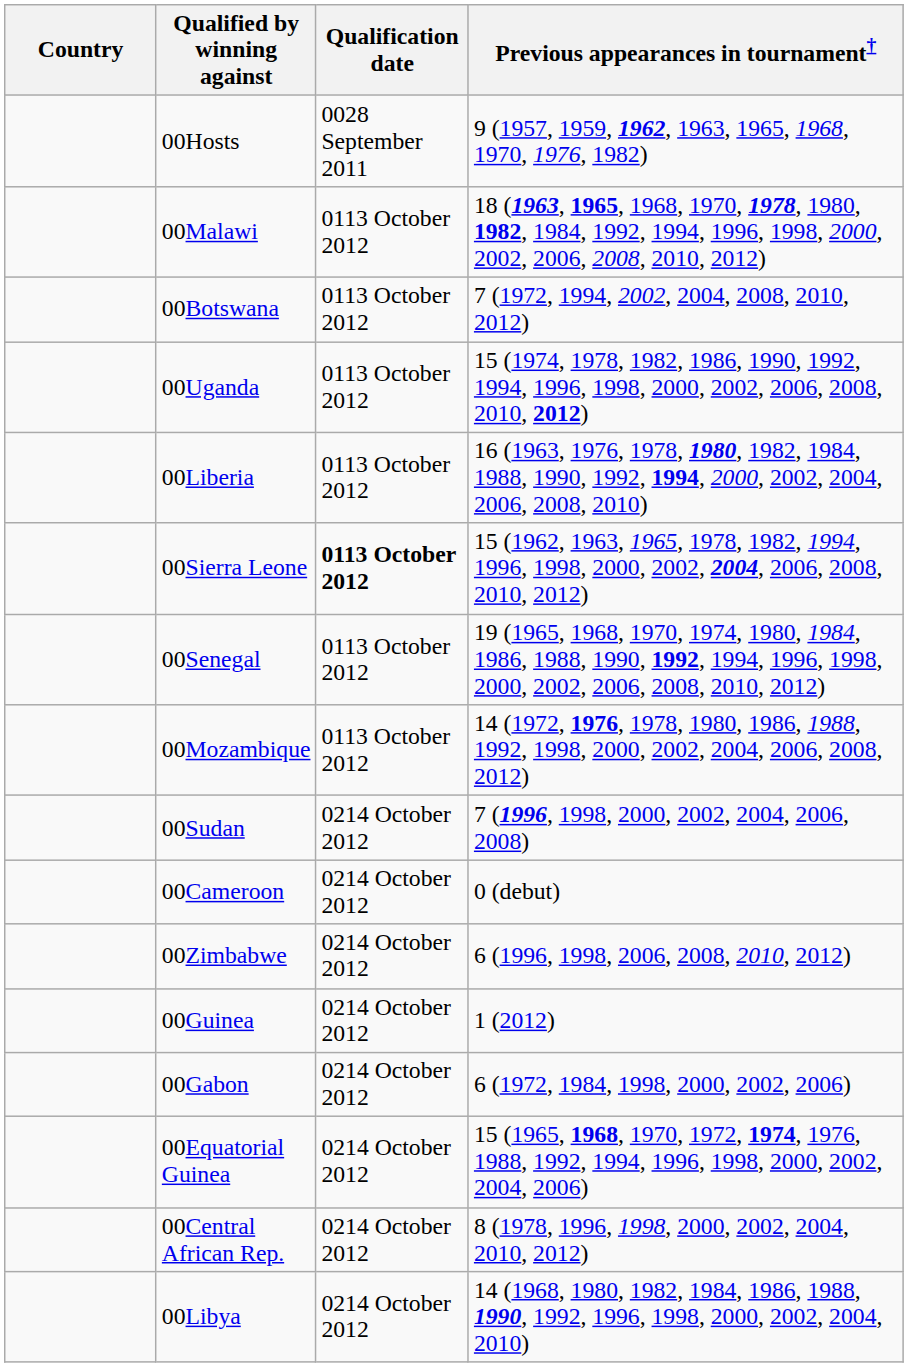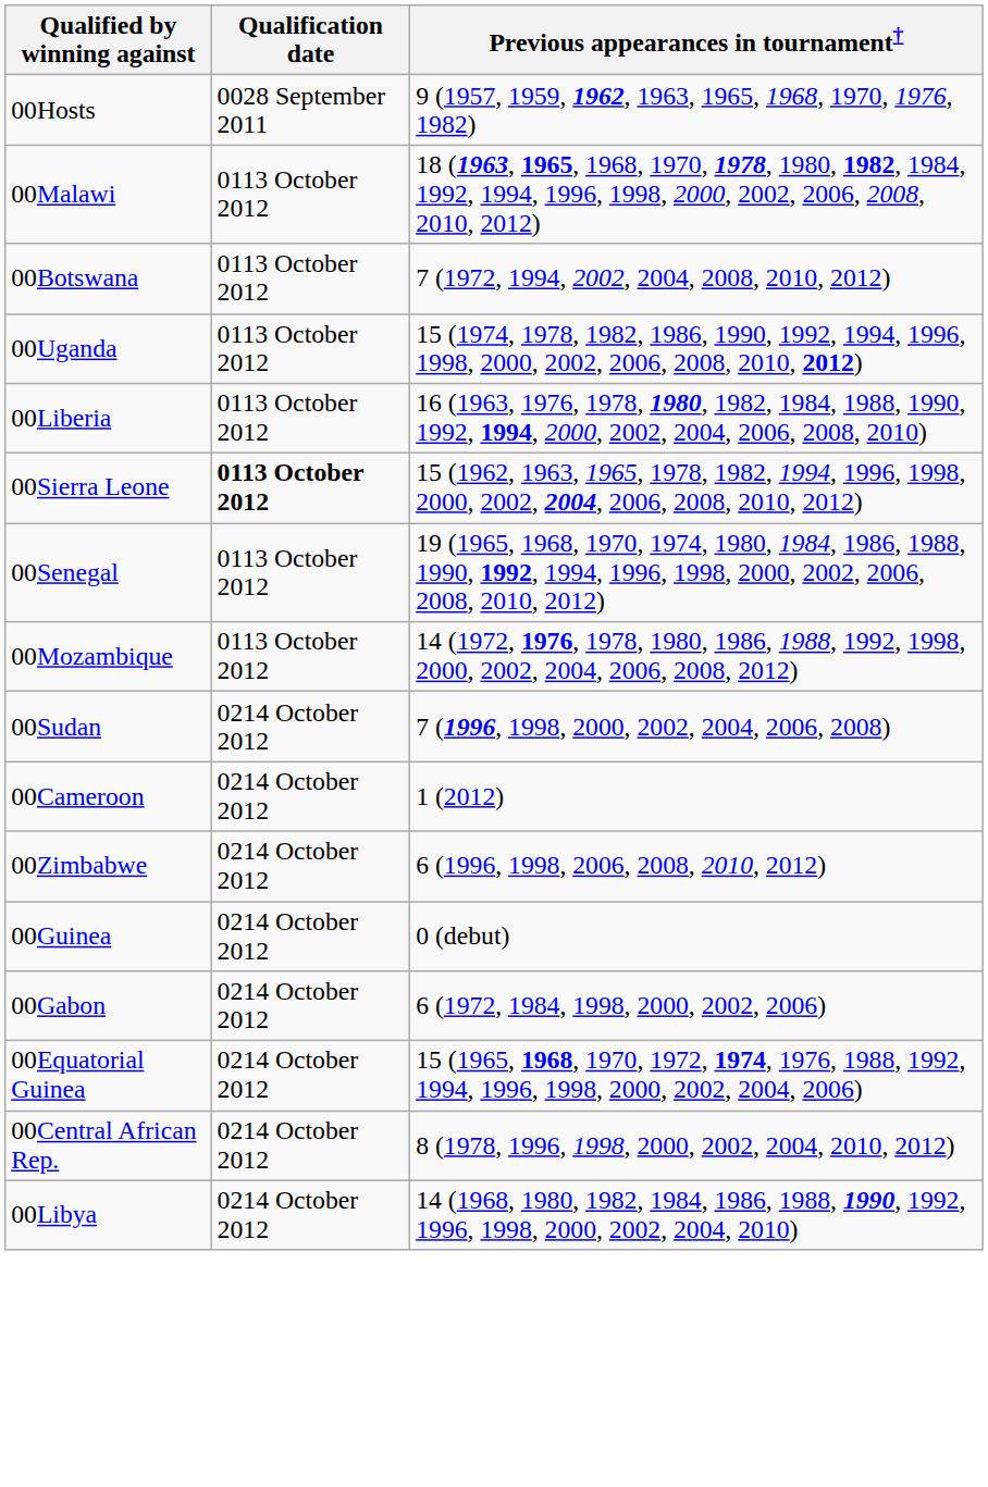- column: Country
00Cameroon | Previous appearances in tournament†: 0 (debut) -> 1 (2012)
00Guinea | Previous appearances in tournament†: 1 (2012) -> 0 (debut)
